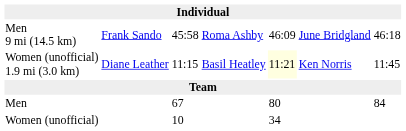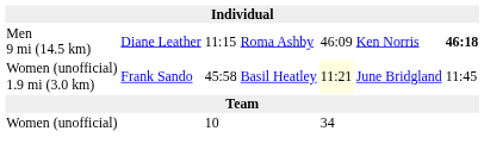Men 9 mi (14.5 km) | column 2: Frank Sando -> Diane Leather
Men 9 mi (14.5 km) | column 3: 45:58 -> 11:15
Men 9 mi (14.5 km) | column 6: June Bridgland -> Ken Norris
Men 9 mi (14.5 km) | column 7: normal -> bold
Women (unofficial) 1.9 mi (3.0 km) | column 2: Diane Leather -> Frank Sando
Women (unofficial) 1.9 mi (3.0 km) | column 3: 11:15 -> 45:58
Women (unofficial) 1.9 mi (3.0 km) | column 6: Ken Norris -> June Bridgland
- row: Men | 67 | 80 | 84
